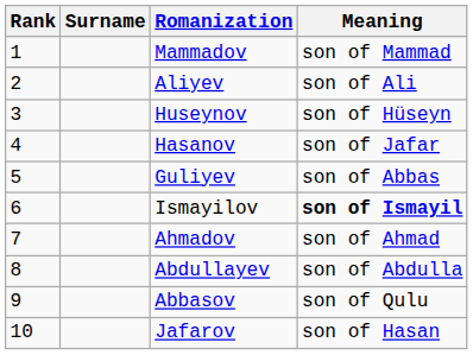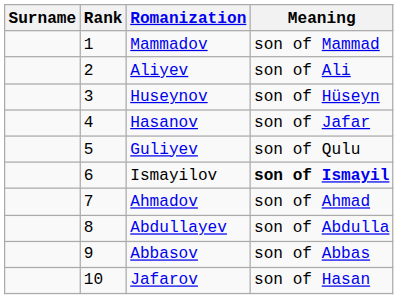columns swapped: Rank <-> Surname
Guliyev | Meaning: son of Abbas -> son of Qulu
Abbasov | Meaning: son of Qulu -> son of Abbas
